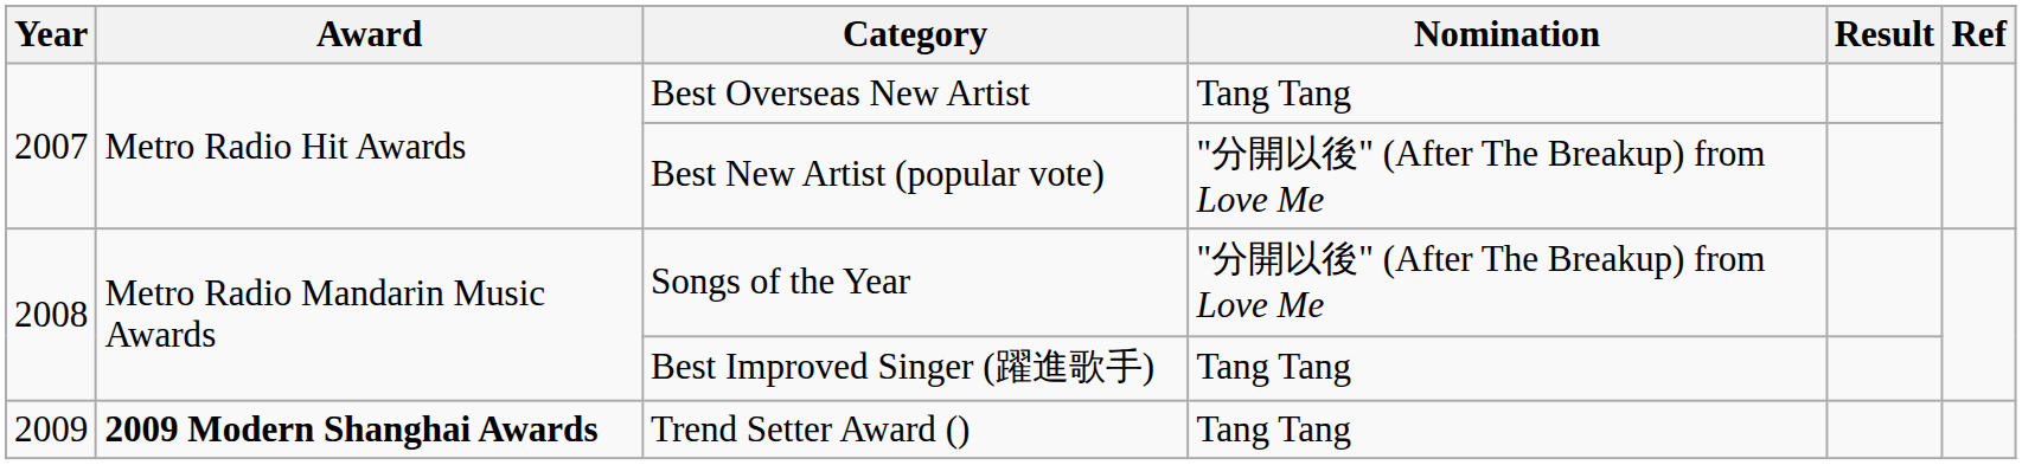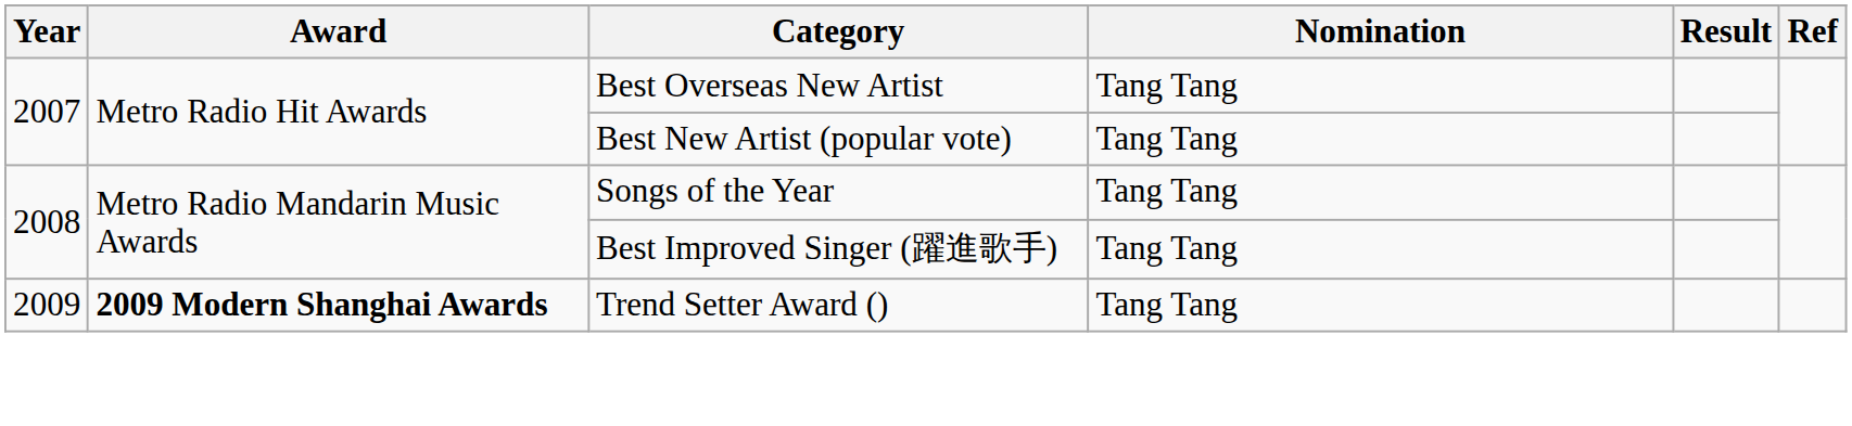Best New Artist (popular vote) | Nomination: "分開以後" (After The Breakup) from Love Me -> Tang Tang
Songs of the Year | Nomination: "分開以後" (After The Breakup) from Love Me -> Tang Tang
